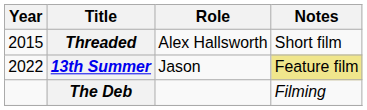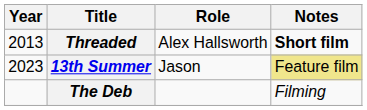Threaded | Year: 2015 -> 2013
Threaded | Notes: normal -> bold
13th Summer | Year: 2022 -> 2023
